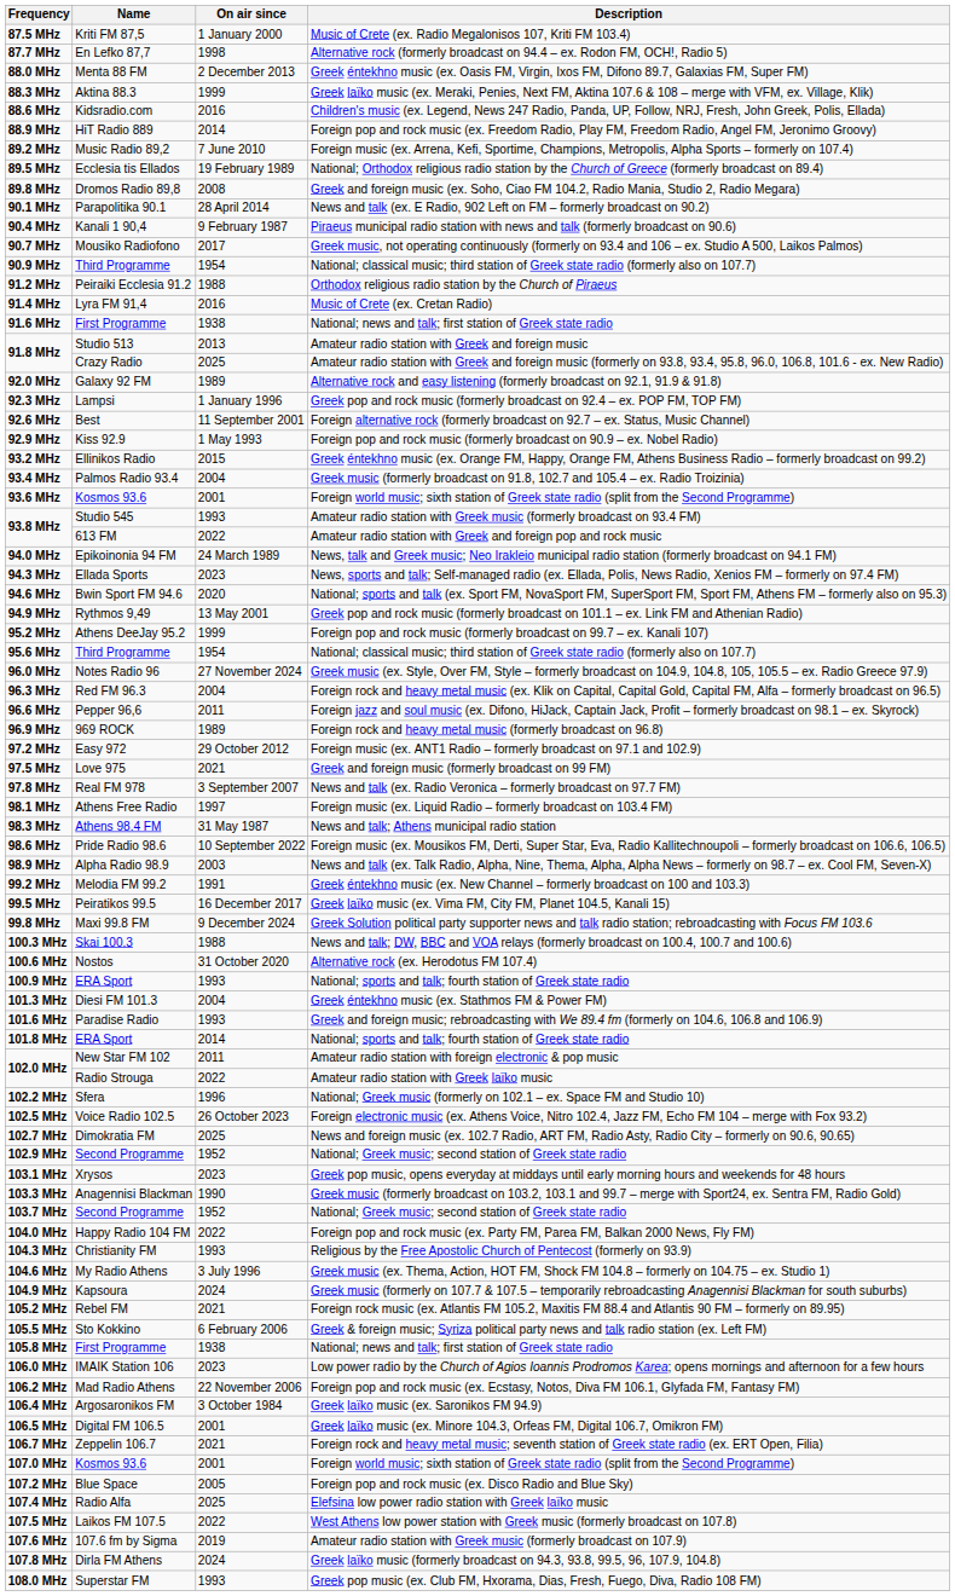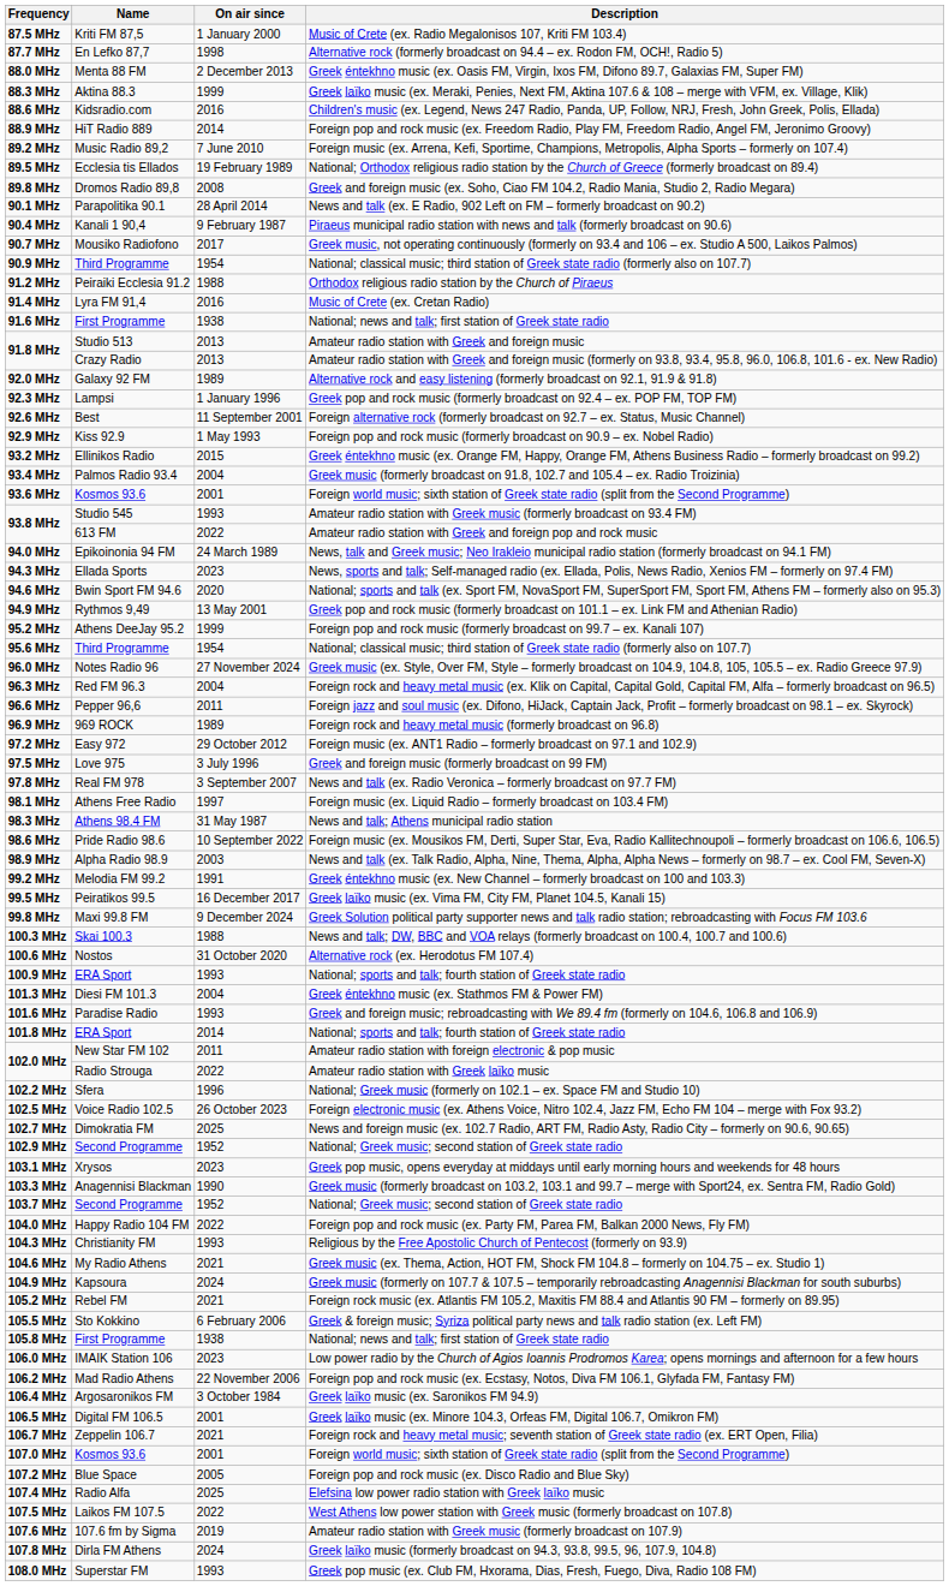91.8 MHz / Crazy Radio | On air since: 2025 -> 2013
97.5 MHz | On air since: 2021 -> 3 July 1996
104.6 MHz | On air since: 3 July 1996 -> 2021
